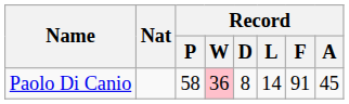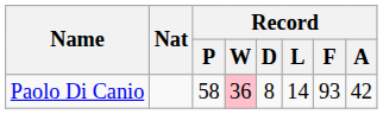Paolo Di Canio | Record / F: 91 -> 93
Paolo Di Canio | Record / A: 45 -> 42
